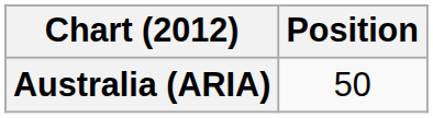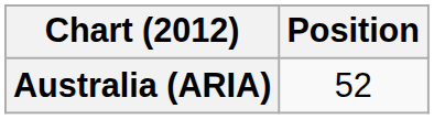Australia (ARIA) | Position: 50 -> 52
